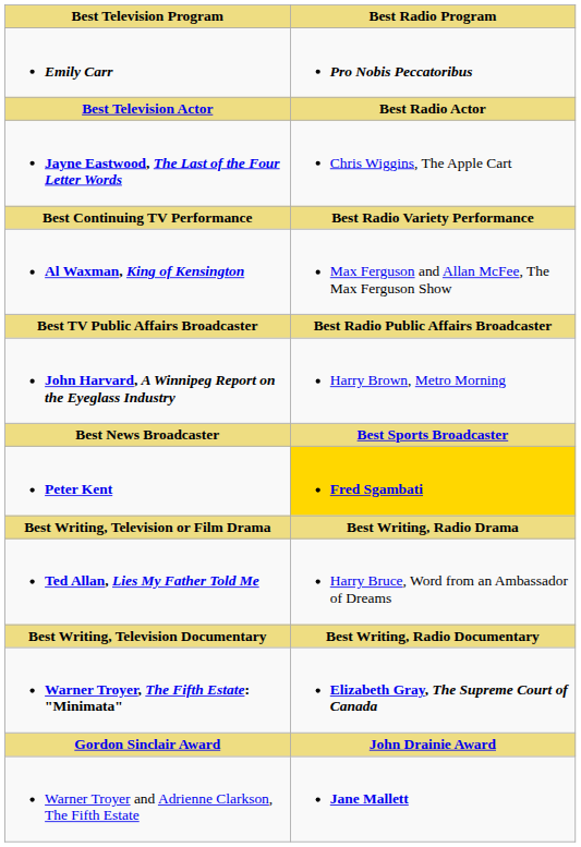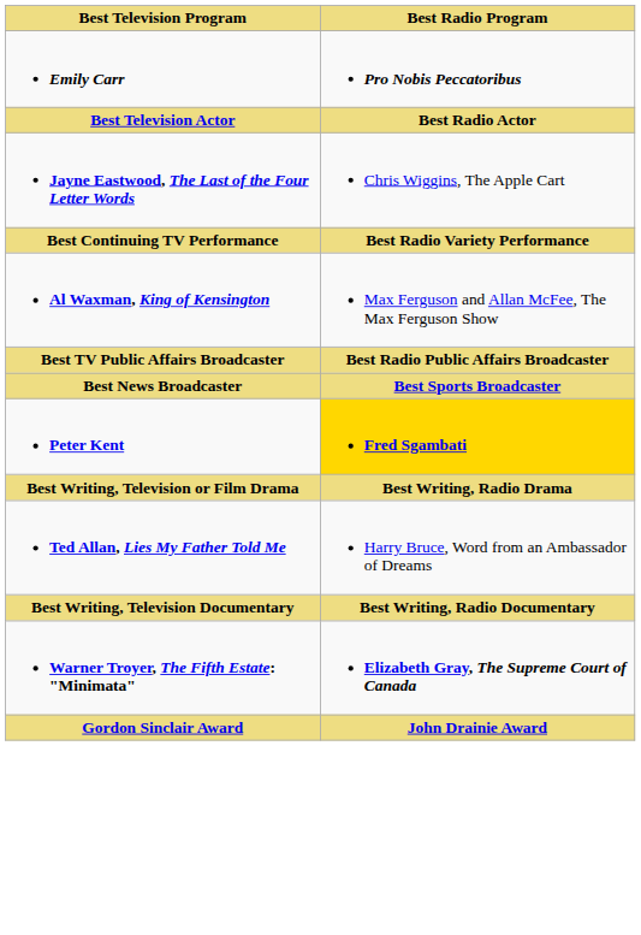- row: John Harvard, A Winnipeg Report on the Eyeglass Industry | Harry Brown, Metro Morning
- row: Warner Troyer and Adrienne Clarkson, The Fifth Estate | Jane Mallett
